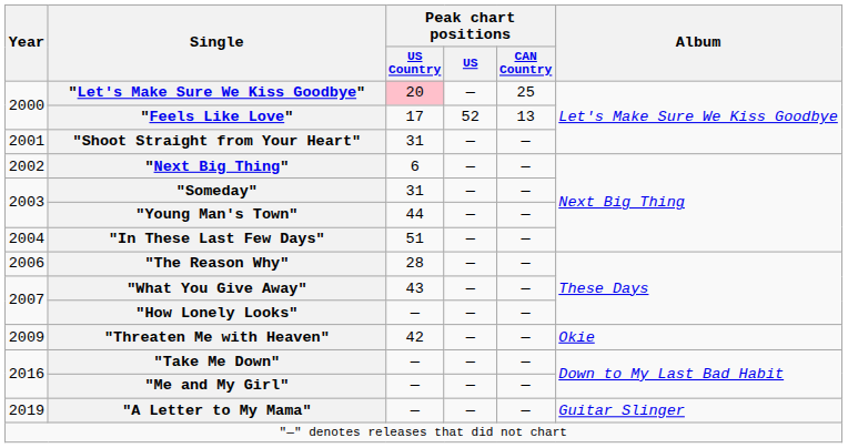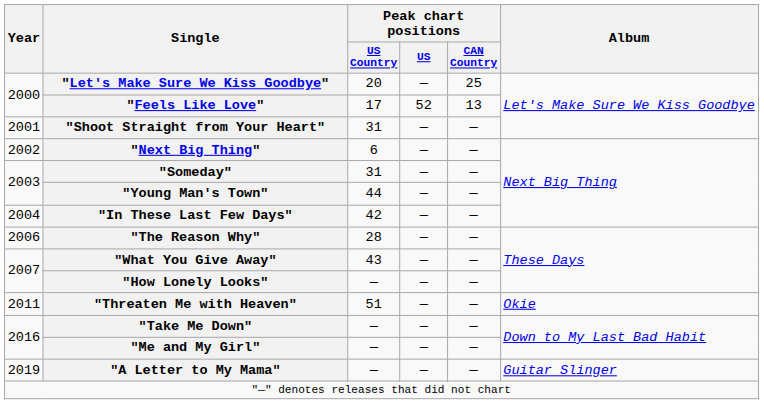"Let's Make Sure We Kiss Goodbye" | Peak chart positions / US Country: pink background -> no background
"In These Last Few Days" | Peak chart positions / US Country: 51 -> 42
"Threaten Me with Heaven" | Year: 2009 -> 2011
"Threaten Me with Heaven" | Peak chart positions / US Country: 42 -> 51
